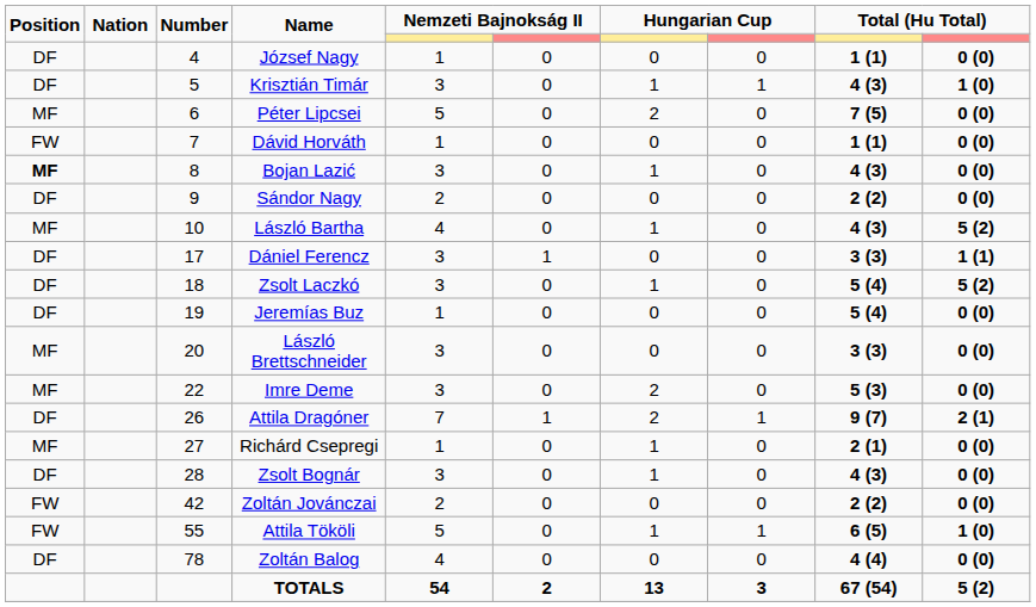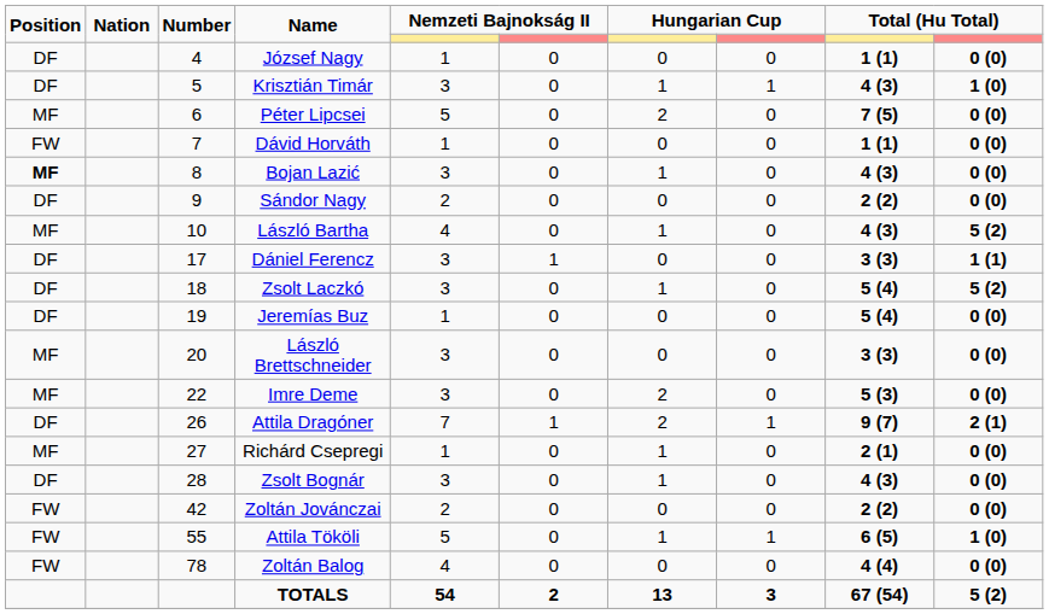Zoltán Balog | Position: DF -> FW
